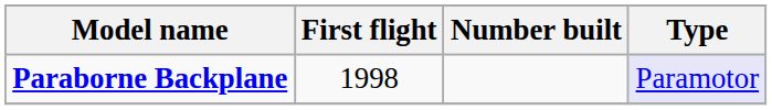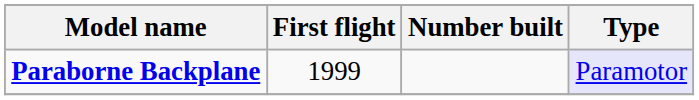Paraborne Backplane | First flight: 1998 -> 1999
